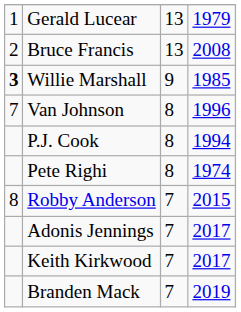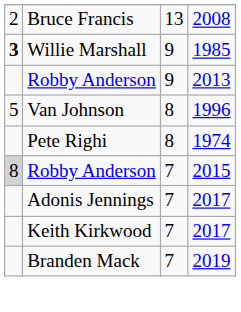- row: 1 | Gerald Lucear | 13 | 1979
+ row: Robby Anderson | 9 | 2013
Van Johnson | column 1: 7 -> 5
- row: P.J. Cook | 8 | 1994
Robby Anderson / 2015 | column 1: no background -> lightgrey background
